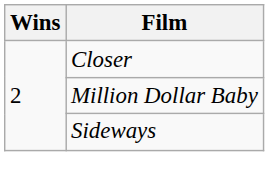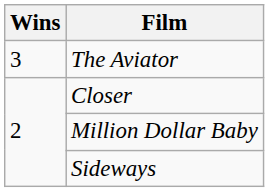+ row: 3 | The Aviator
